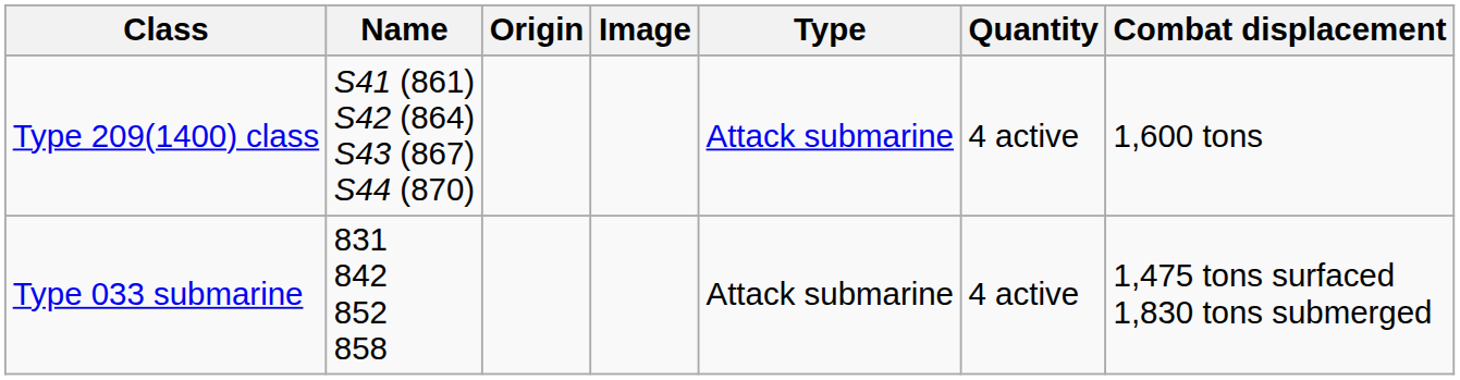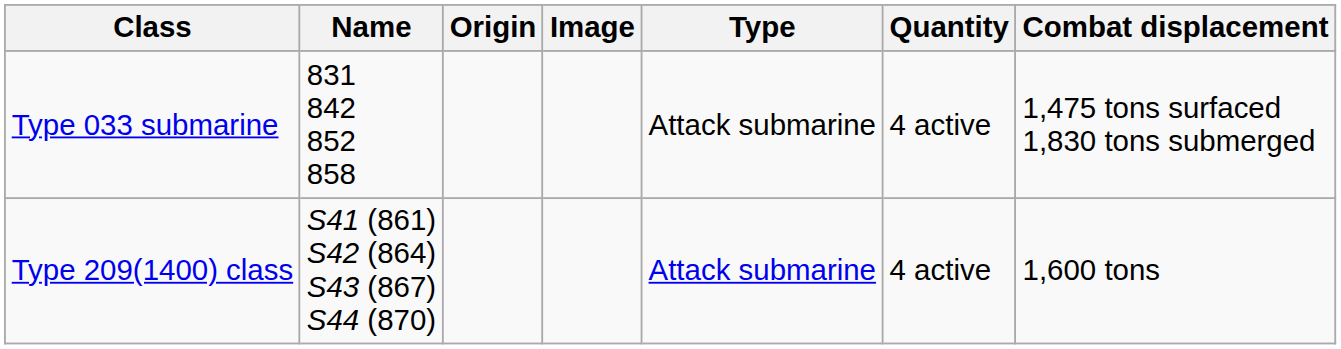rows swapped: Type 209(1400) class <-> Type 033 submarine
